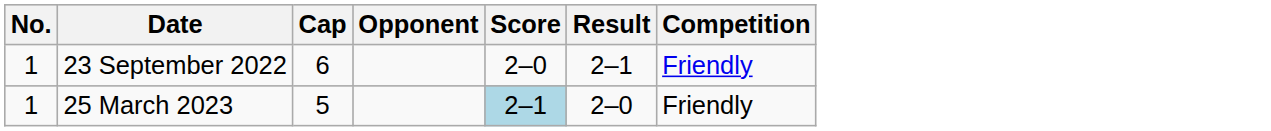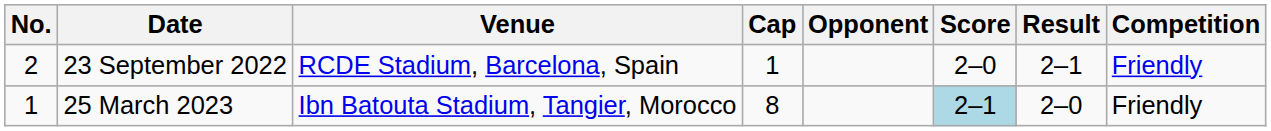+ column: Venue | RCDE Stadium, Barcelona, Spain | Ibn Batouta Stadium, Tangier, Morocco
23 September 2022 | No.: 1 -> 2
23 September 2022 | Cap: 6 -> 1
25 March 2023 | Cap: 5 -> 8
